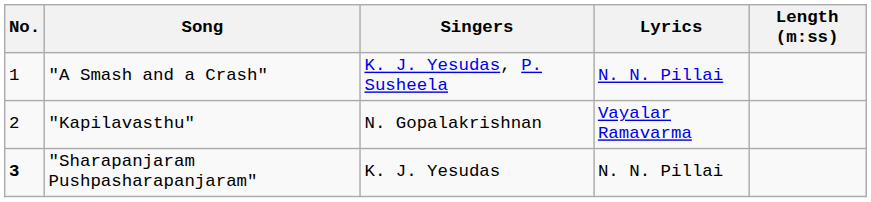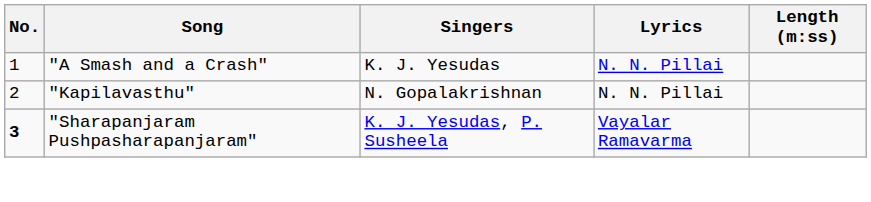"A Smash and a Crash" | Singers: K. J. Yesudas, P. Susheela -> K. J. Yesudas
"Kapilavasthu" | Lyrics: Vayalar Ramavarma -> N. N. Pillai
"Sharapanjaram Pushpasharapanjaram" | Singers: K. J. Yesudas -> K. J. Yesudas, P. Susheela
"Sharapanjaram Pushpasharapanjaram" | Lyrics: N. N. Pillai -> Vayalar Ramavarma
